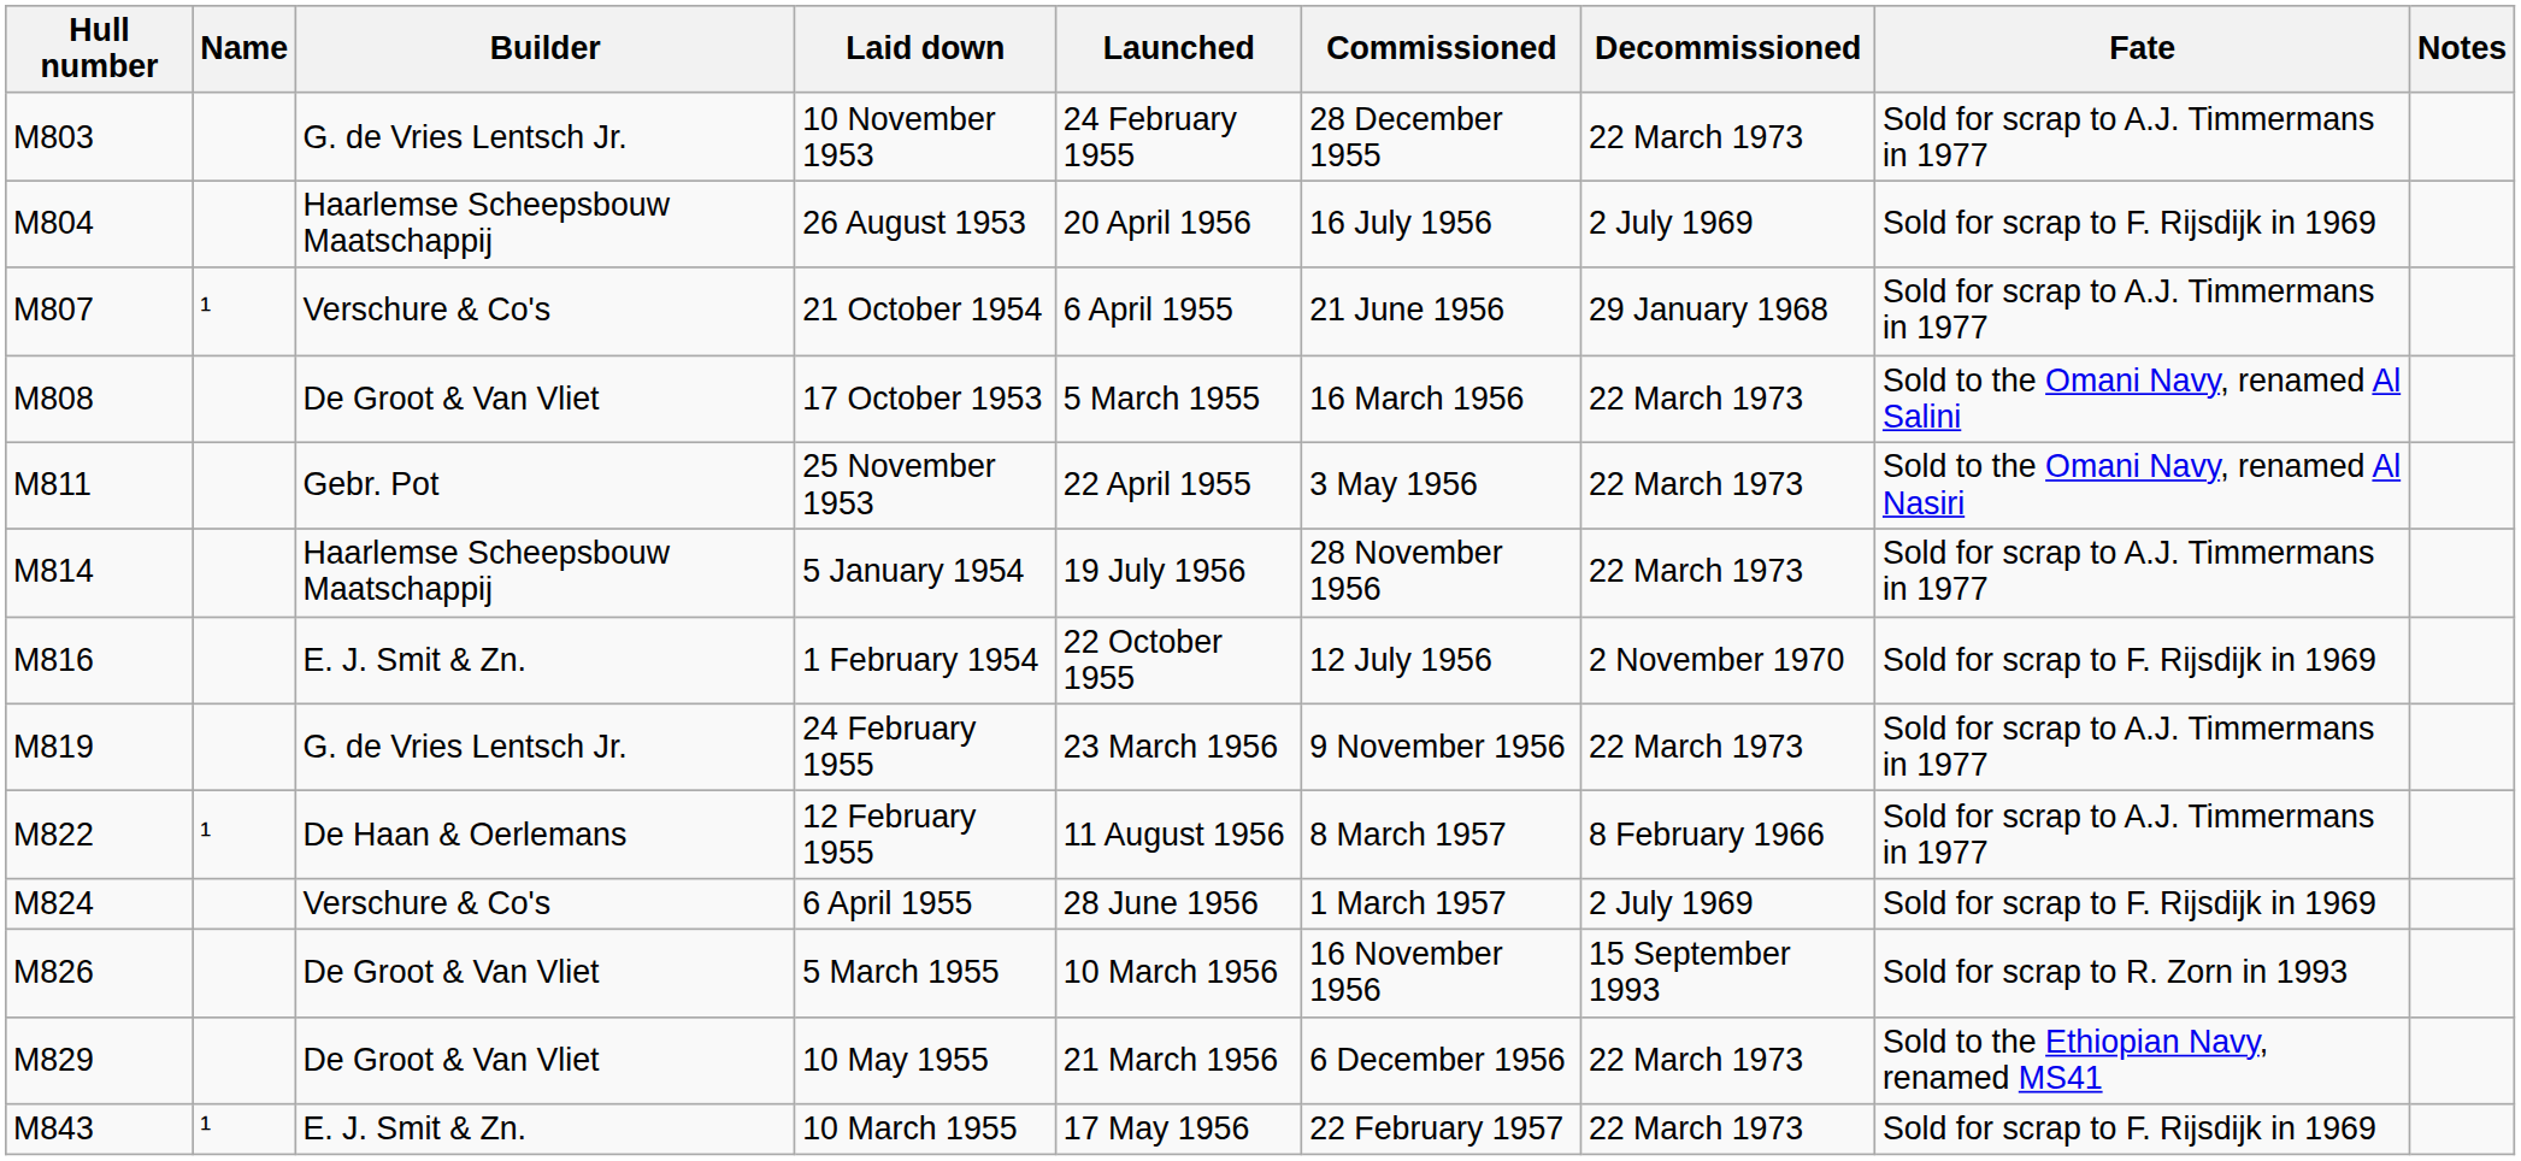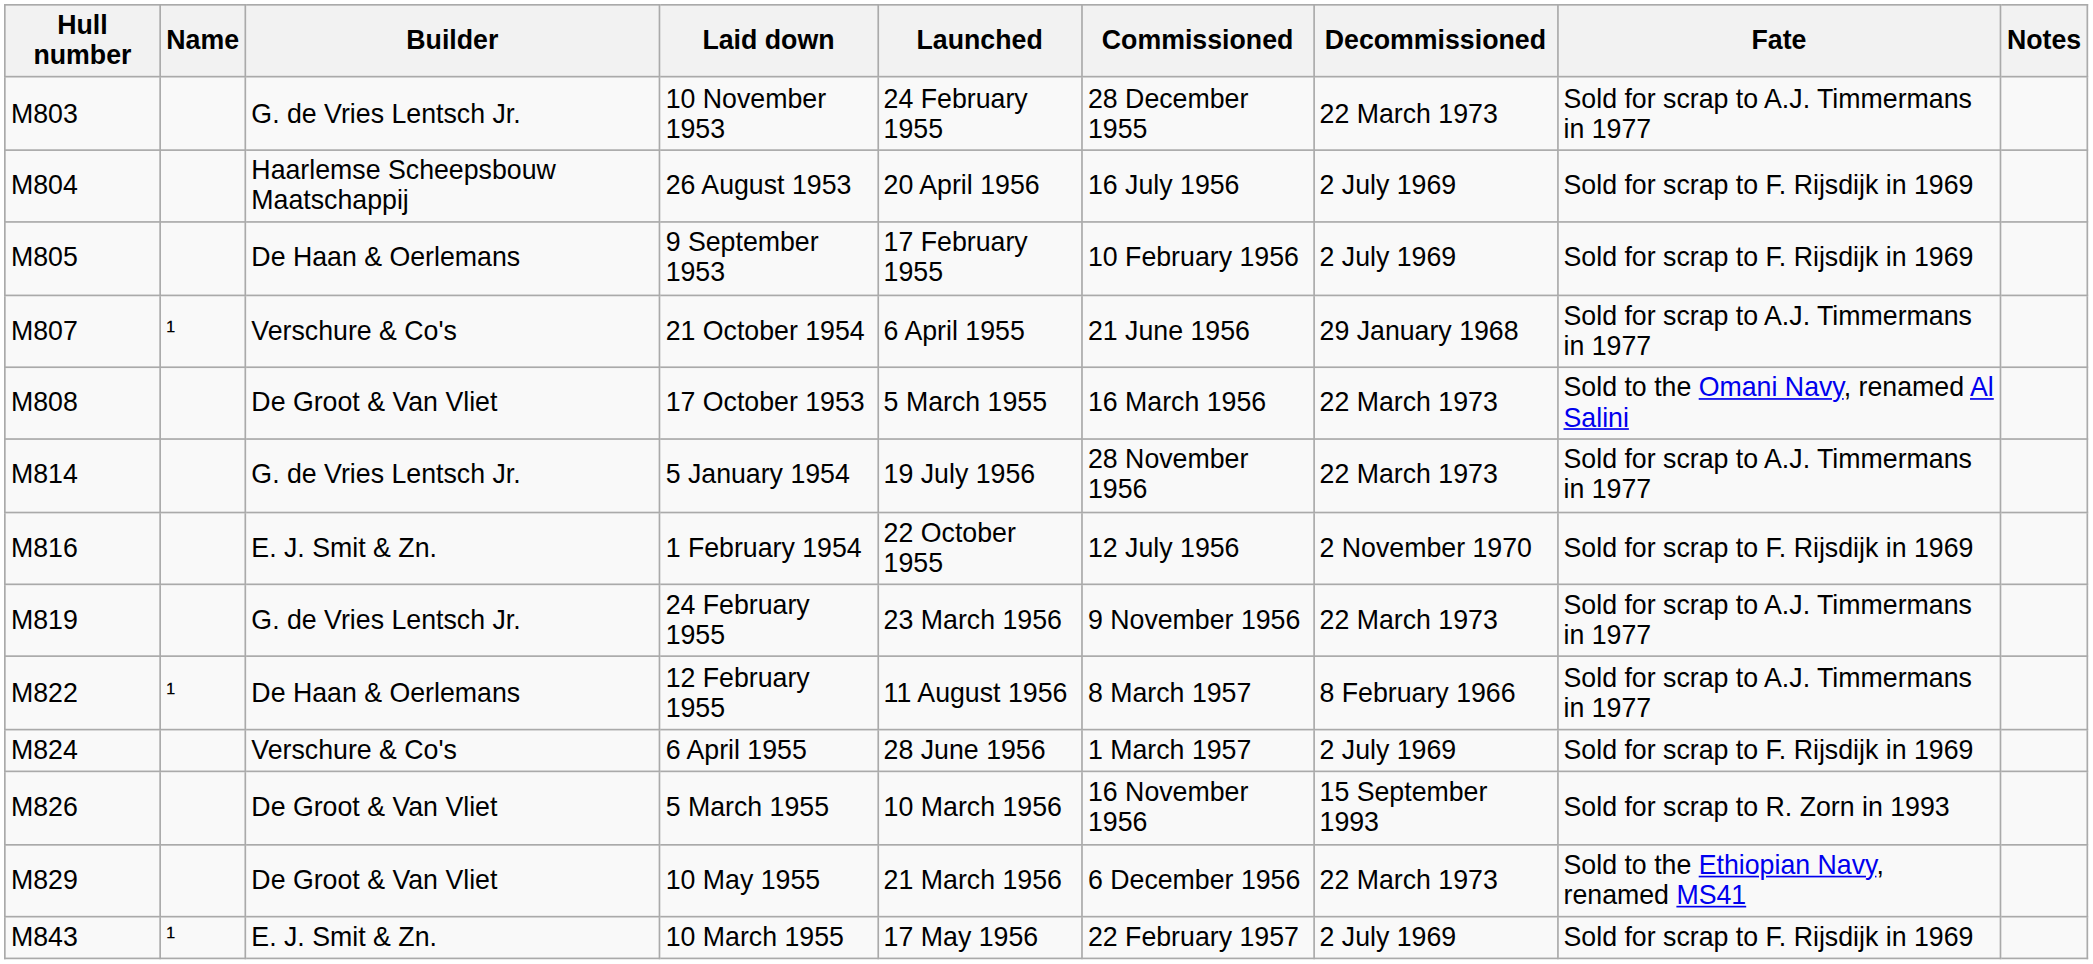+ row: M805 | De Haan & Oerlemans | 9 September 1953 | 17 February 1955 | 10 February 1956 | 2 July 1969 | Sold for scrap to F. Rijsdijk in 1969
- row: M811 | Gebr. Pot | 25 November 1953 | 22 April 1955 | 3 May 1956 | 22 March 1973 | Sold to the Omani Navy, renamed Al Nasiri
5 January 1954 | Builder: Haarlemse Scheepsbouw Maatschappij -> G. de Vries Lentsch Jr.
10 March 1955 | Decommissioned: 22 March 1973 -> 2 July 1969
